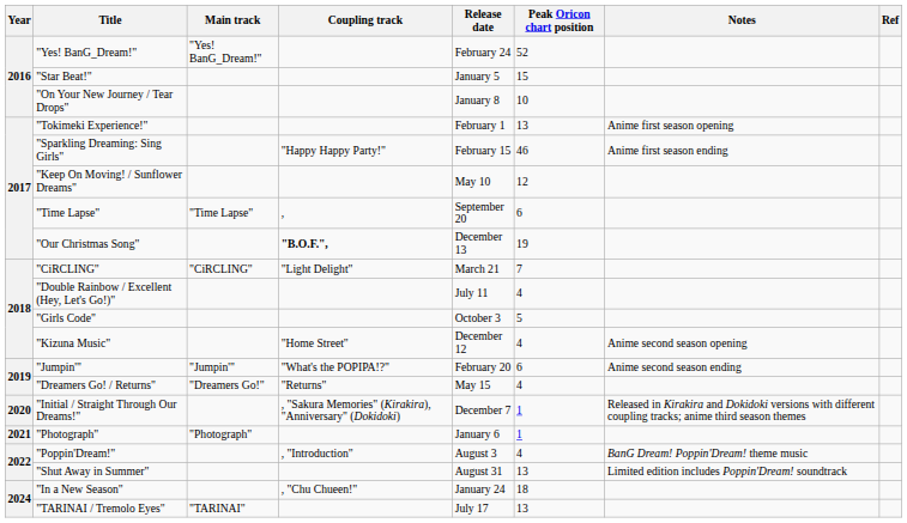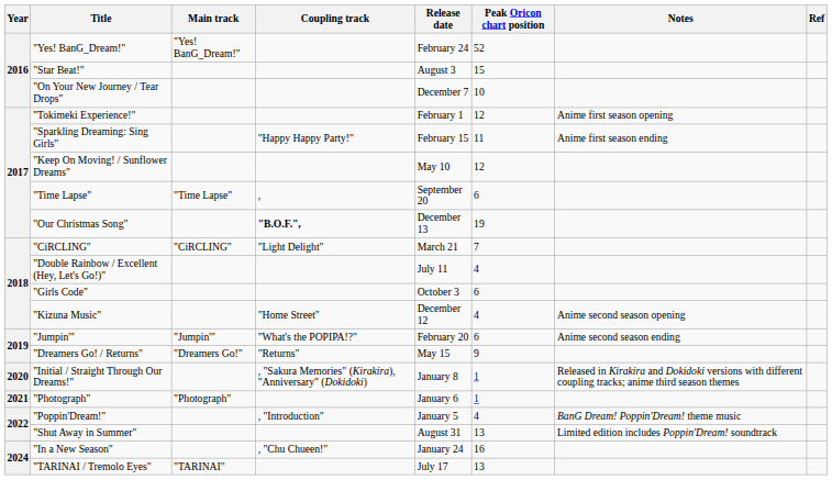"Star Beat!" | Release date: January 5 -> August 3
"On Your New Journey / Tear Drops" | Release date: January 8 -> December 7
"Tokimeki Experience!" | Peak Oricon chart position: 13 -> 12
"Sparkling Dreaming: Sing Girls" | Peak Oricon chart position: 46 -> 11
"Girls Code" | Peak Oricon chart position: 5 -> 6
"Dreamers Go! / Returns" | Peak Oricon chart position: 4 -> 9
"Initial / Straight Through Our Dreams!" | Release date: December 7 -> January 8
"Poppin'Dream!" | Release date: August 3 -> January 5
"In a New Season" | Peak Oricon chart position: 18 -> 16
